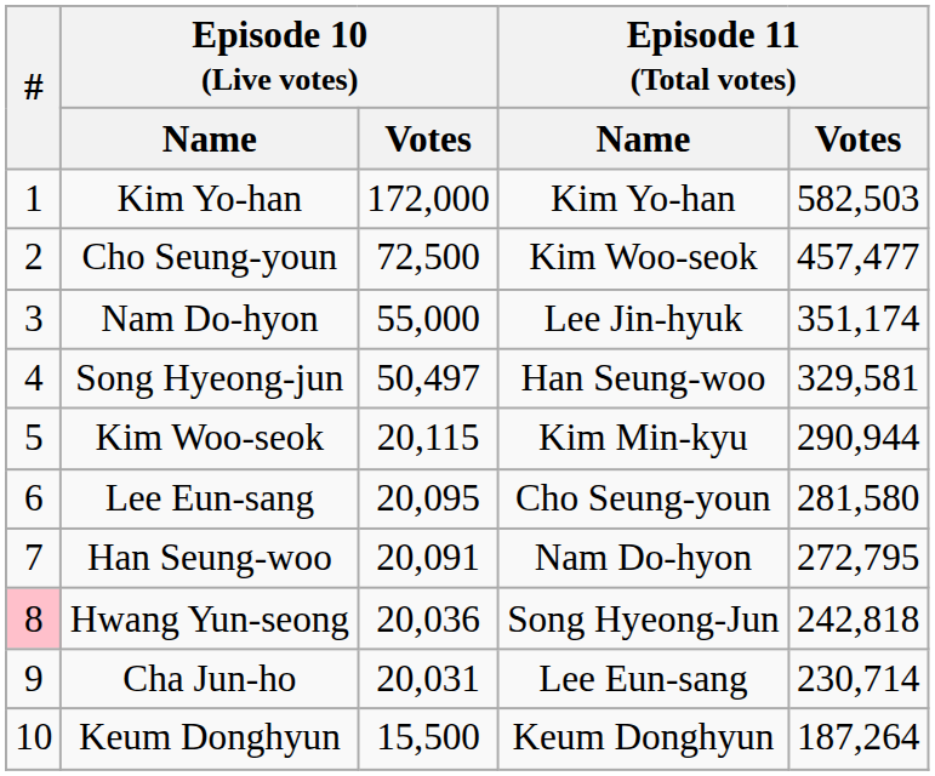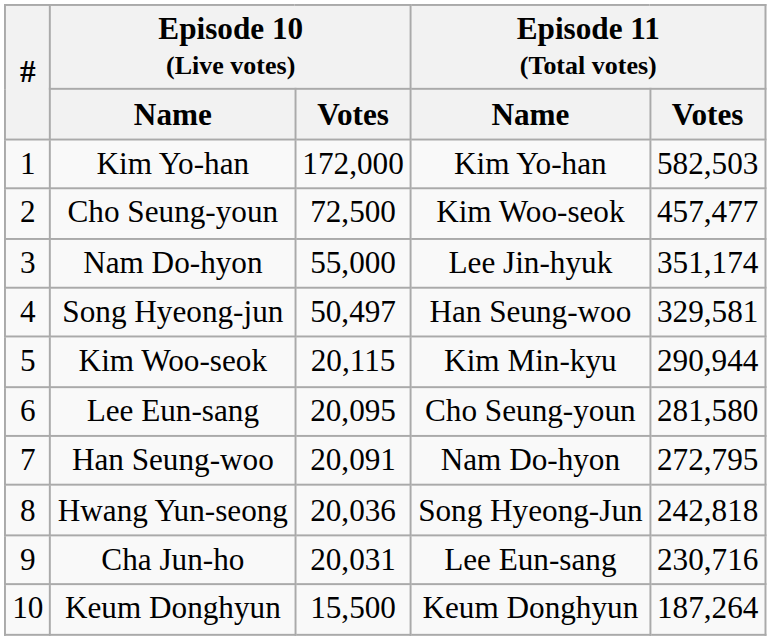Hwang Yun-seong | #: pink background -> no background
Cha Jun-ho | Episode 11 (Total votes) / Votes: 230,714 -> 230,716
